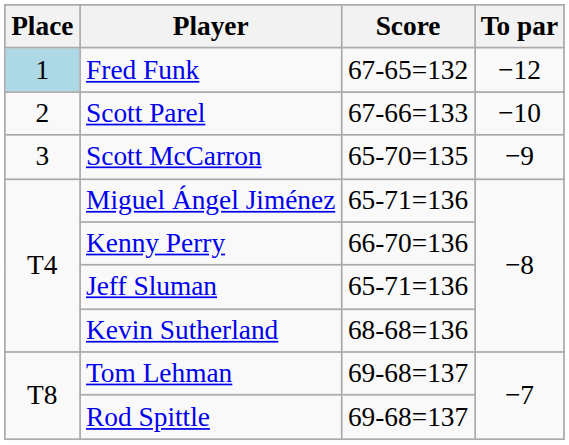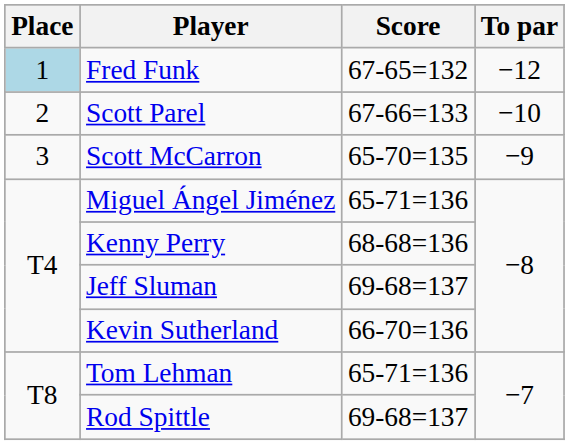Kenny Perry | Score: 66-70=136 -> 68-68=136
Jeff Sluman | Score: 65-71=136 -> 69-68=137
Kevin Sutherland | Score: 68-68=136 -> 66-70=136
Tom Lehman | Score: 69-68=137 -> 65-71=136
